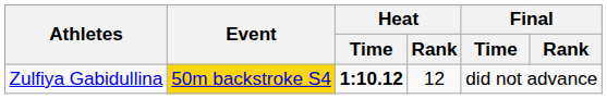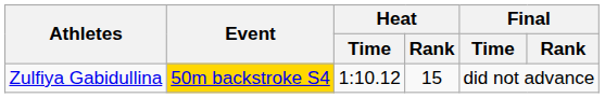Zulfiya Gabidullina | Heat / Time: bold -> normal
Zulfiya Gabidullina | Heat / Rank: 12 -> 15
